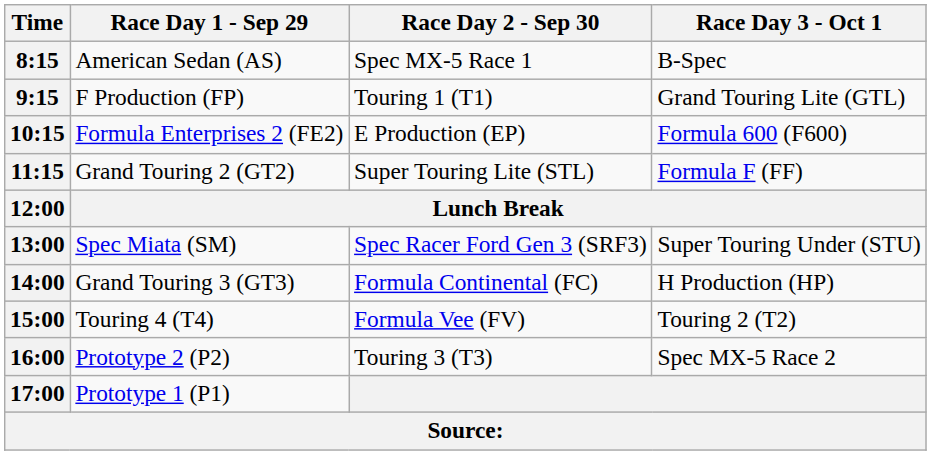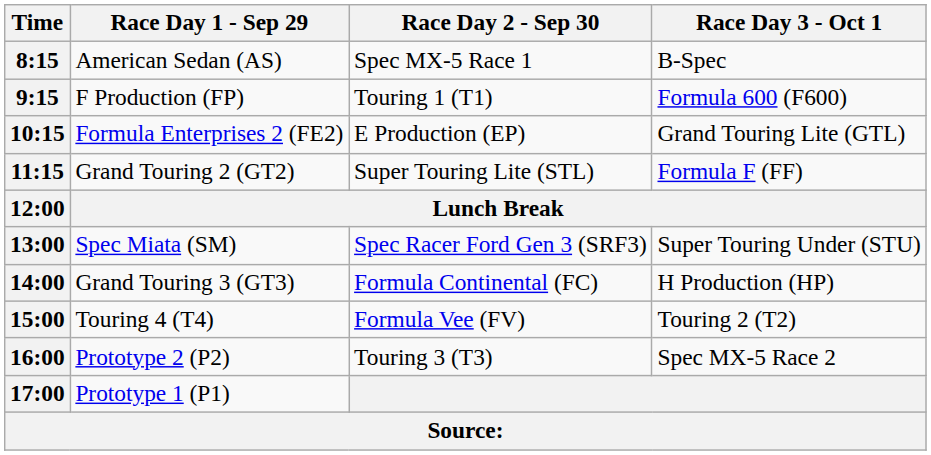9:15 | Race Day 3 - Oct 1: Grand Touring Lite (GTL) -> Formula 600 (F600)
10:15 | Race Day 3 - Oct 1: Formula 600 (F600) -> Grand Touring Lite (GTL)
